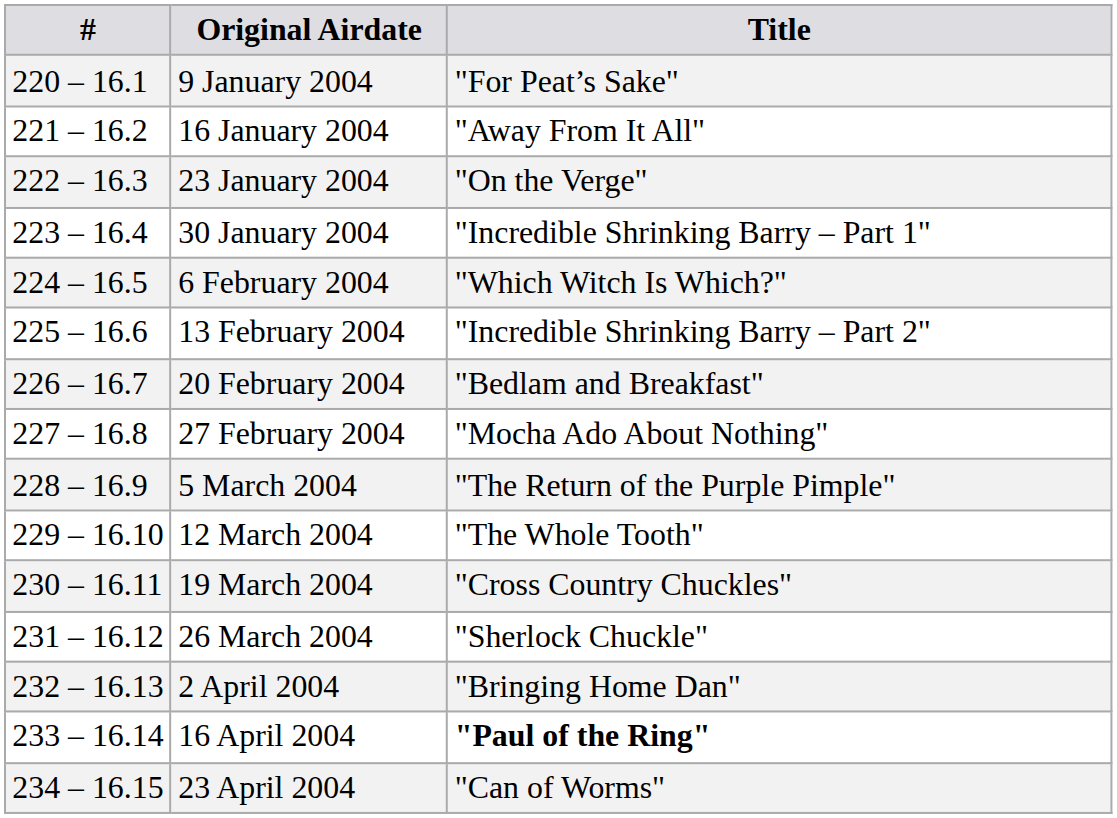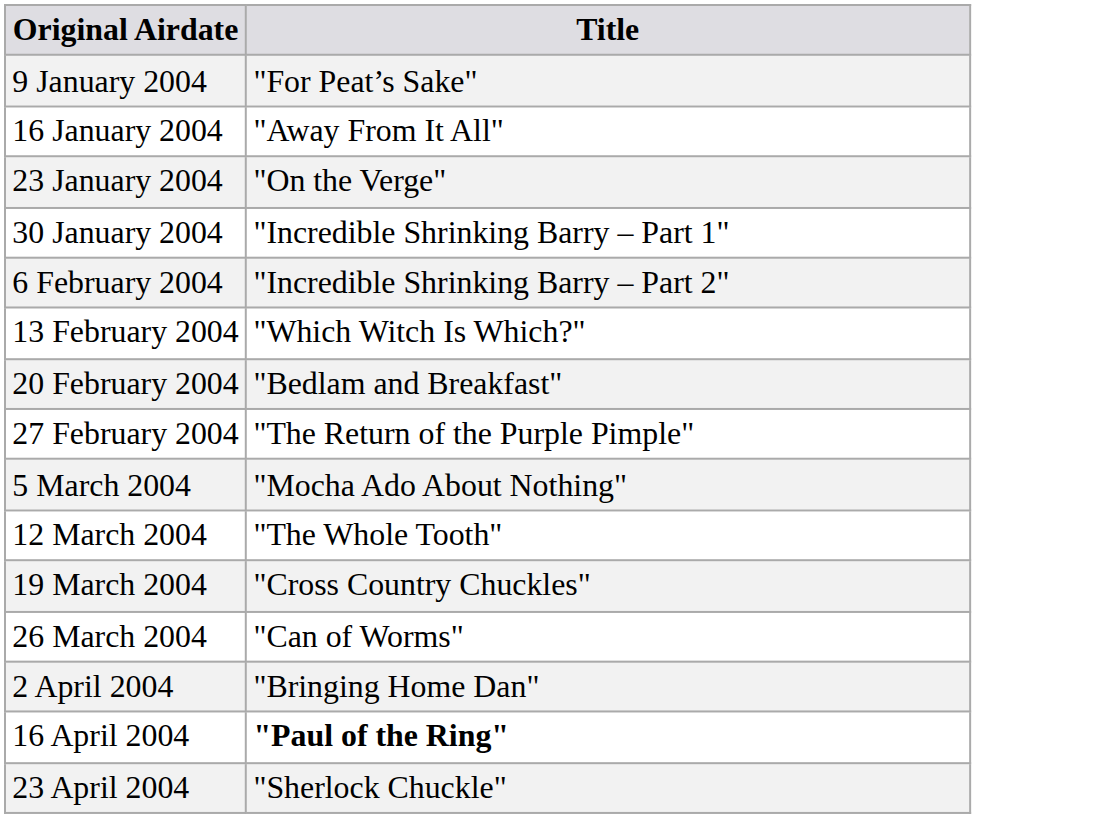- column: # | 220 – 16.1 | 221 – 16.2 | 222 – 16.3 | 223 – 16.4 | 224 – 16.5 | 225 – 16.6 | 226 – 16.7 | 227 – 16.8 | 228 – 16.9 | 229 – 16.10 | 230 – 16.11 | 231 – 16.12 | 232 – 16.13 | 233 – 16.14 | 234 – 16.15
6 February 2004 | Title: "Which Witch Is Which?" -> "Incredible Shrinking Barry – Part 2"
13 February 2004 | Title: "Incredible Shrinking Barry – Part 2" -> "Which Witch Is Which?"
27 February 2004 | Title: "Mocha Ado About Nothing" -> "The Return of the Purple Pimple"
5 March 2004 | Title: "The Return of the Purple Pimple" -> "Mocha Ado About Nothing"
26 March 2004 | Title: "Sherlock Chuckle" -> "Can of Worms"
23 April 2004 | Title: "Can of Worms" -> "Sherlock Chuckle"
